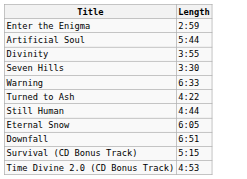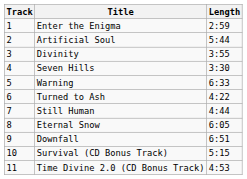+ column: Track | 1 | 2 | 3 | 4 | 5 | 6 | 7 | 8 | 9 | 10 | 11
